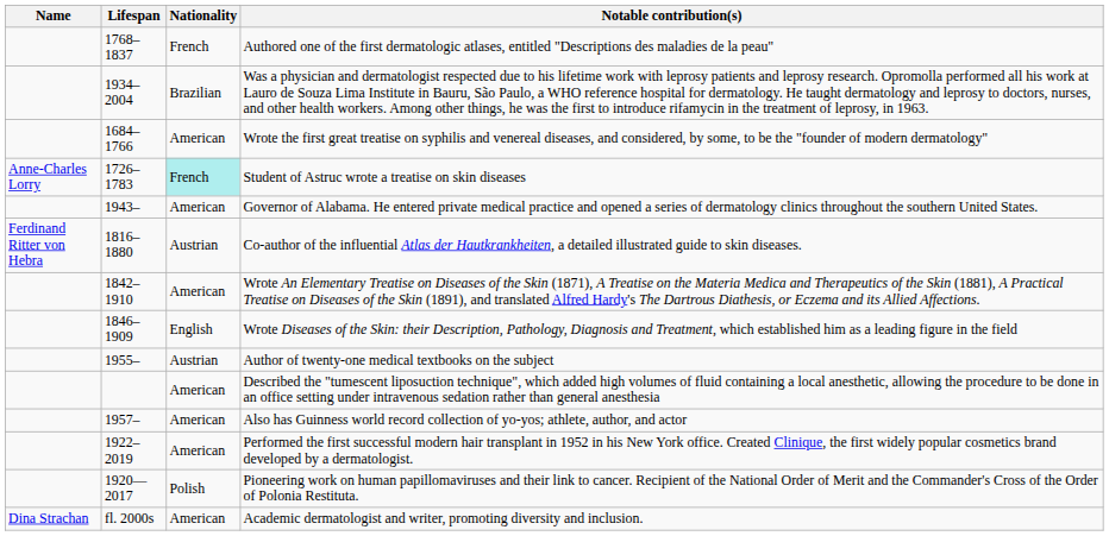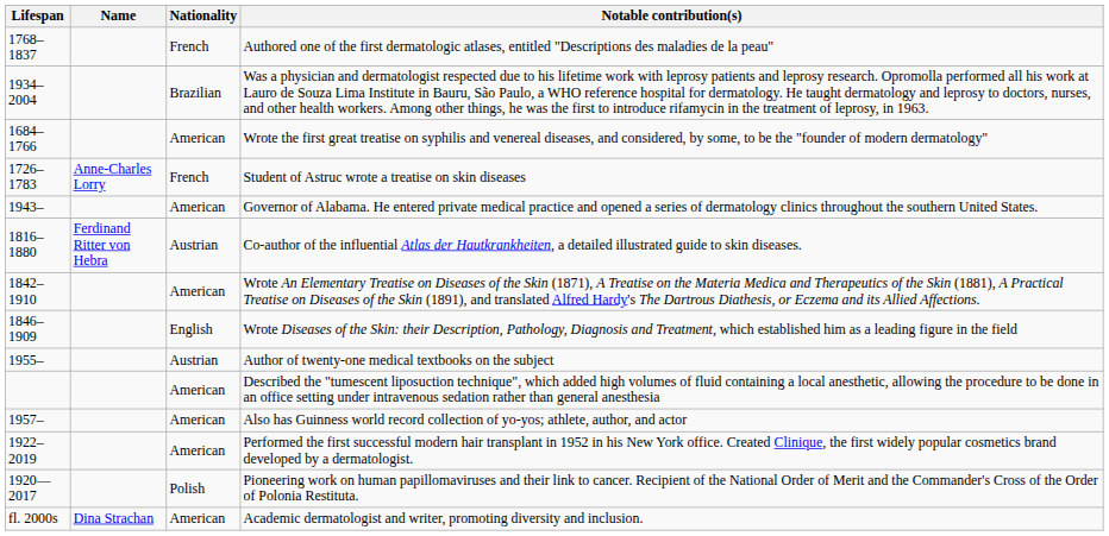columns swapped: Name <-> Lifespan
Student of Astruc wrote a treatise on skin diseases | Nationality: paleturquoise background -> no background
